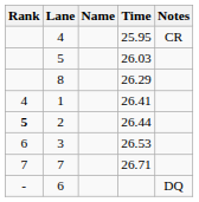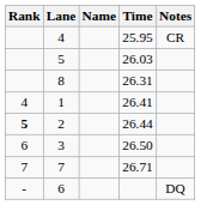8 | Time: 26.29 -> 26.31
3 | Time: 26.53 -> 26.50
